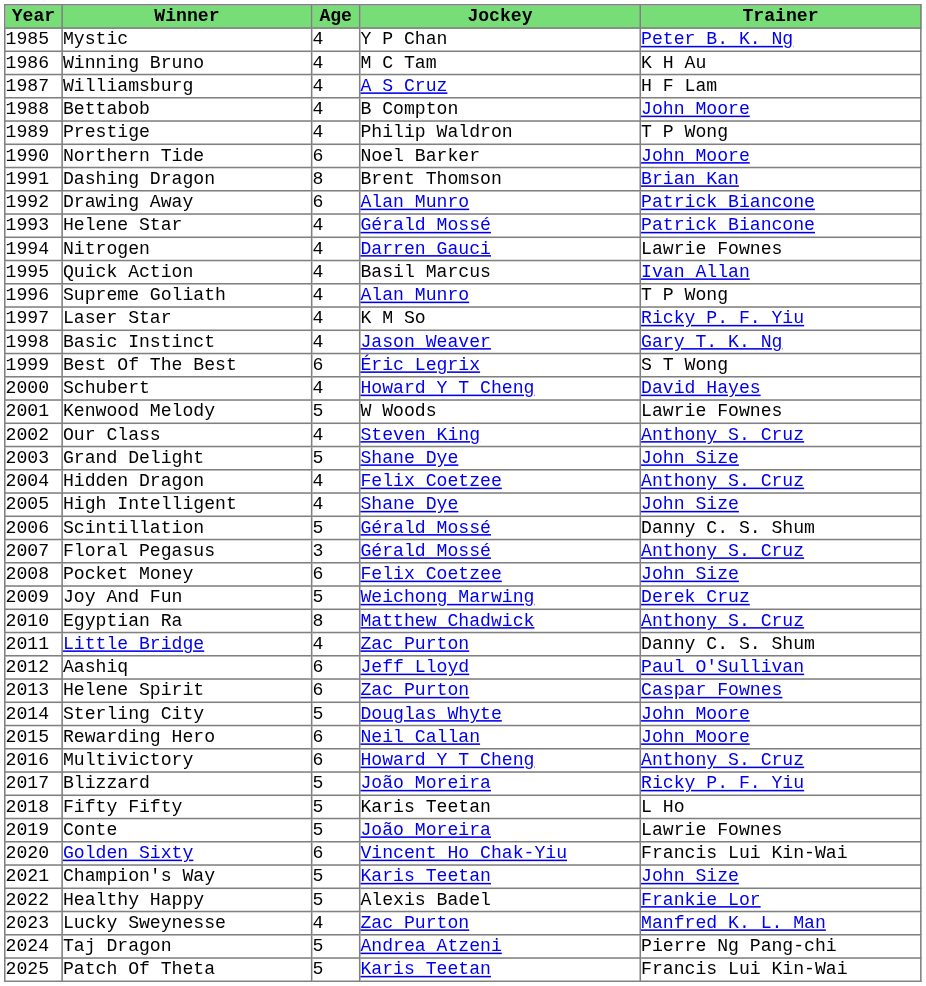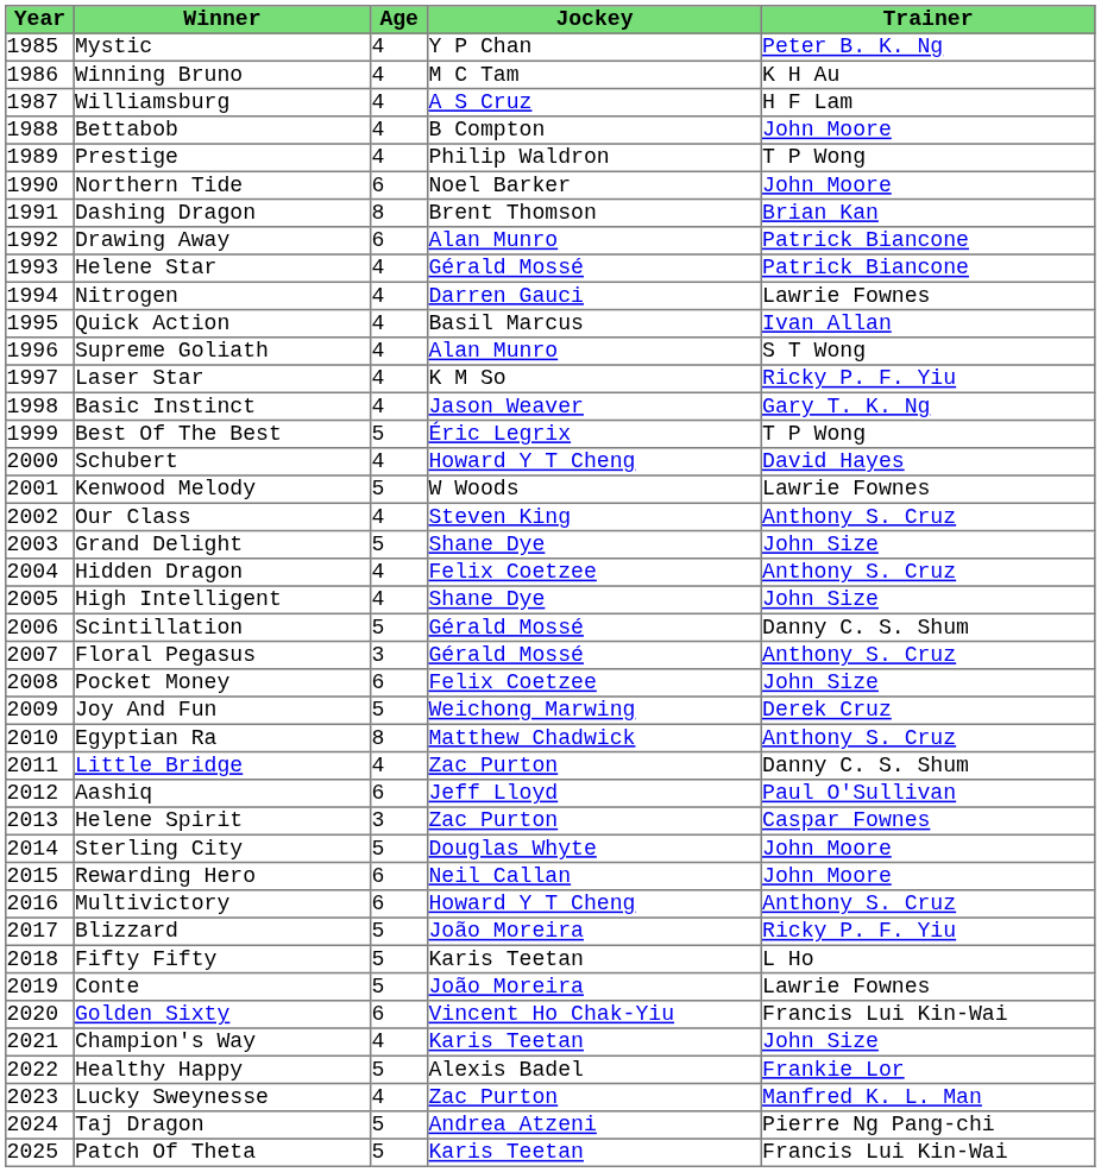Supreme Goliath | Trainer: T P Wong -> S T Wong
Best Of The Best | Age: 6 -> 5
Best Of The Best | Trainer: S T Wong -> T P Wong
Helene Spirit | Age: 6 -> 3
Champion's Way | Age: 5 -> 4
